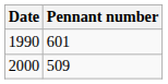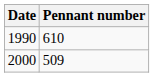1990 | Pennant number: 601 -> 610
